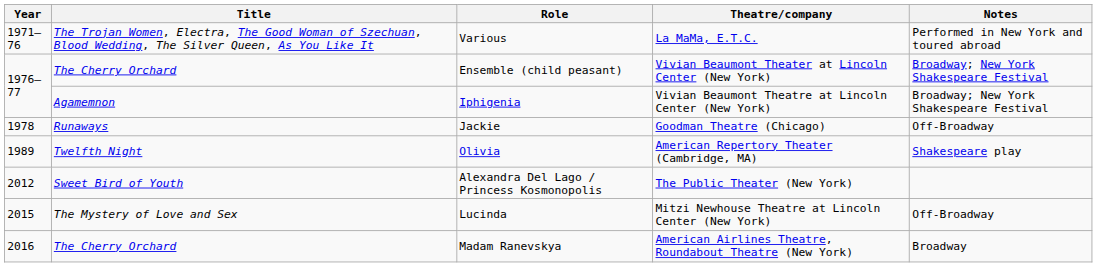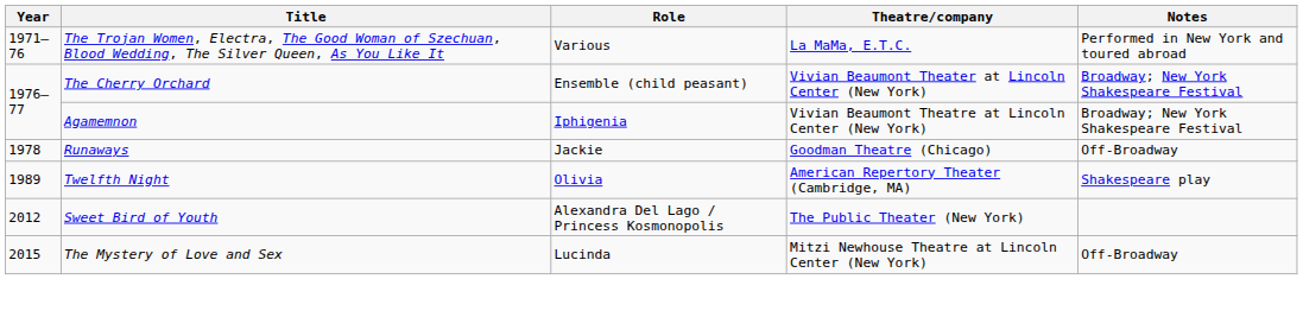- row: 2016 | The Cherry Orchard | Madam Ranevskya | American Airlines Theatre, Roundabout Theatre (New York) | Broadway
